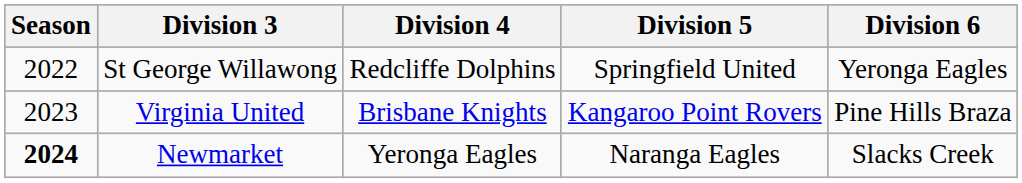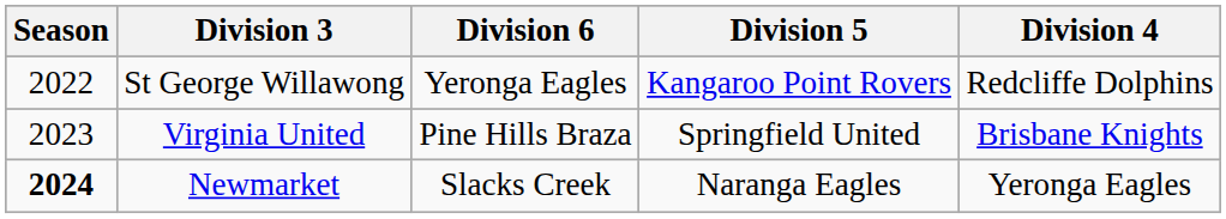columns swapped: Division 4 <-> Division 6
St George Willawong | Division 5: Springfield United -> Kangaroo Point Rovers
Virginia United | Division 5: Kangaroo Point Rovers -> Springfield United
